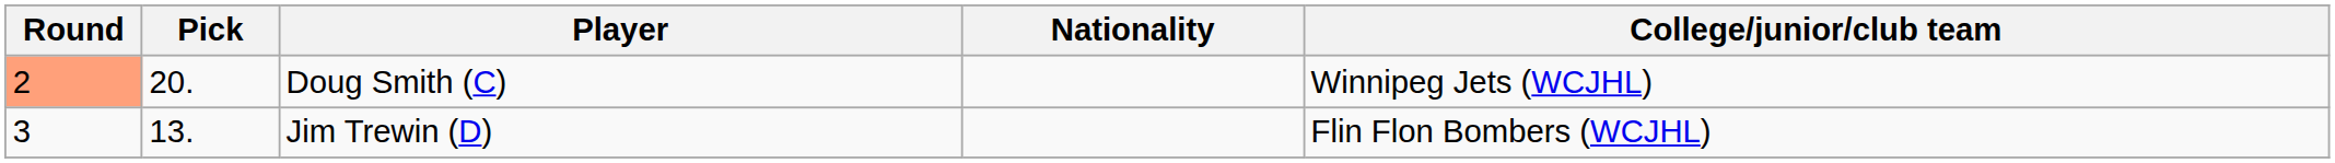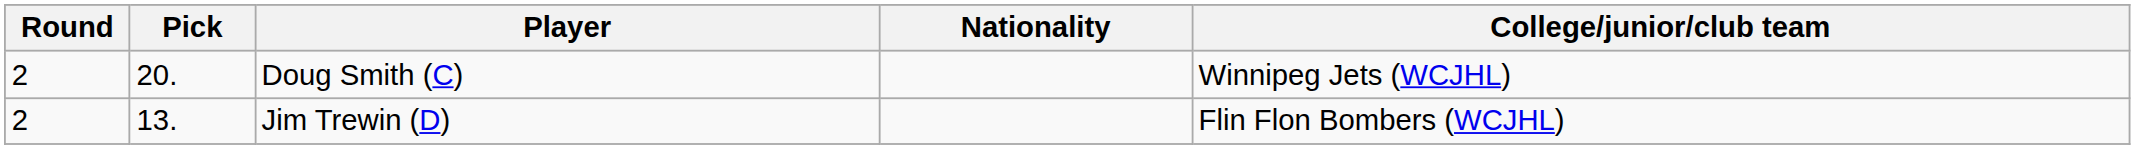Doug Smith (C) | Round: lightsalmon background -> no background
Jim Trewin (D) | Round: 3 -> 2
